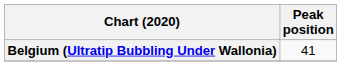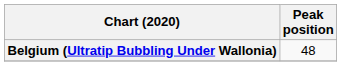Belgium (Ultratip Bubbling Under Wallonia) | Peak position: 41 -> 48
